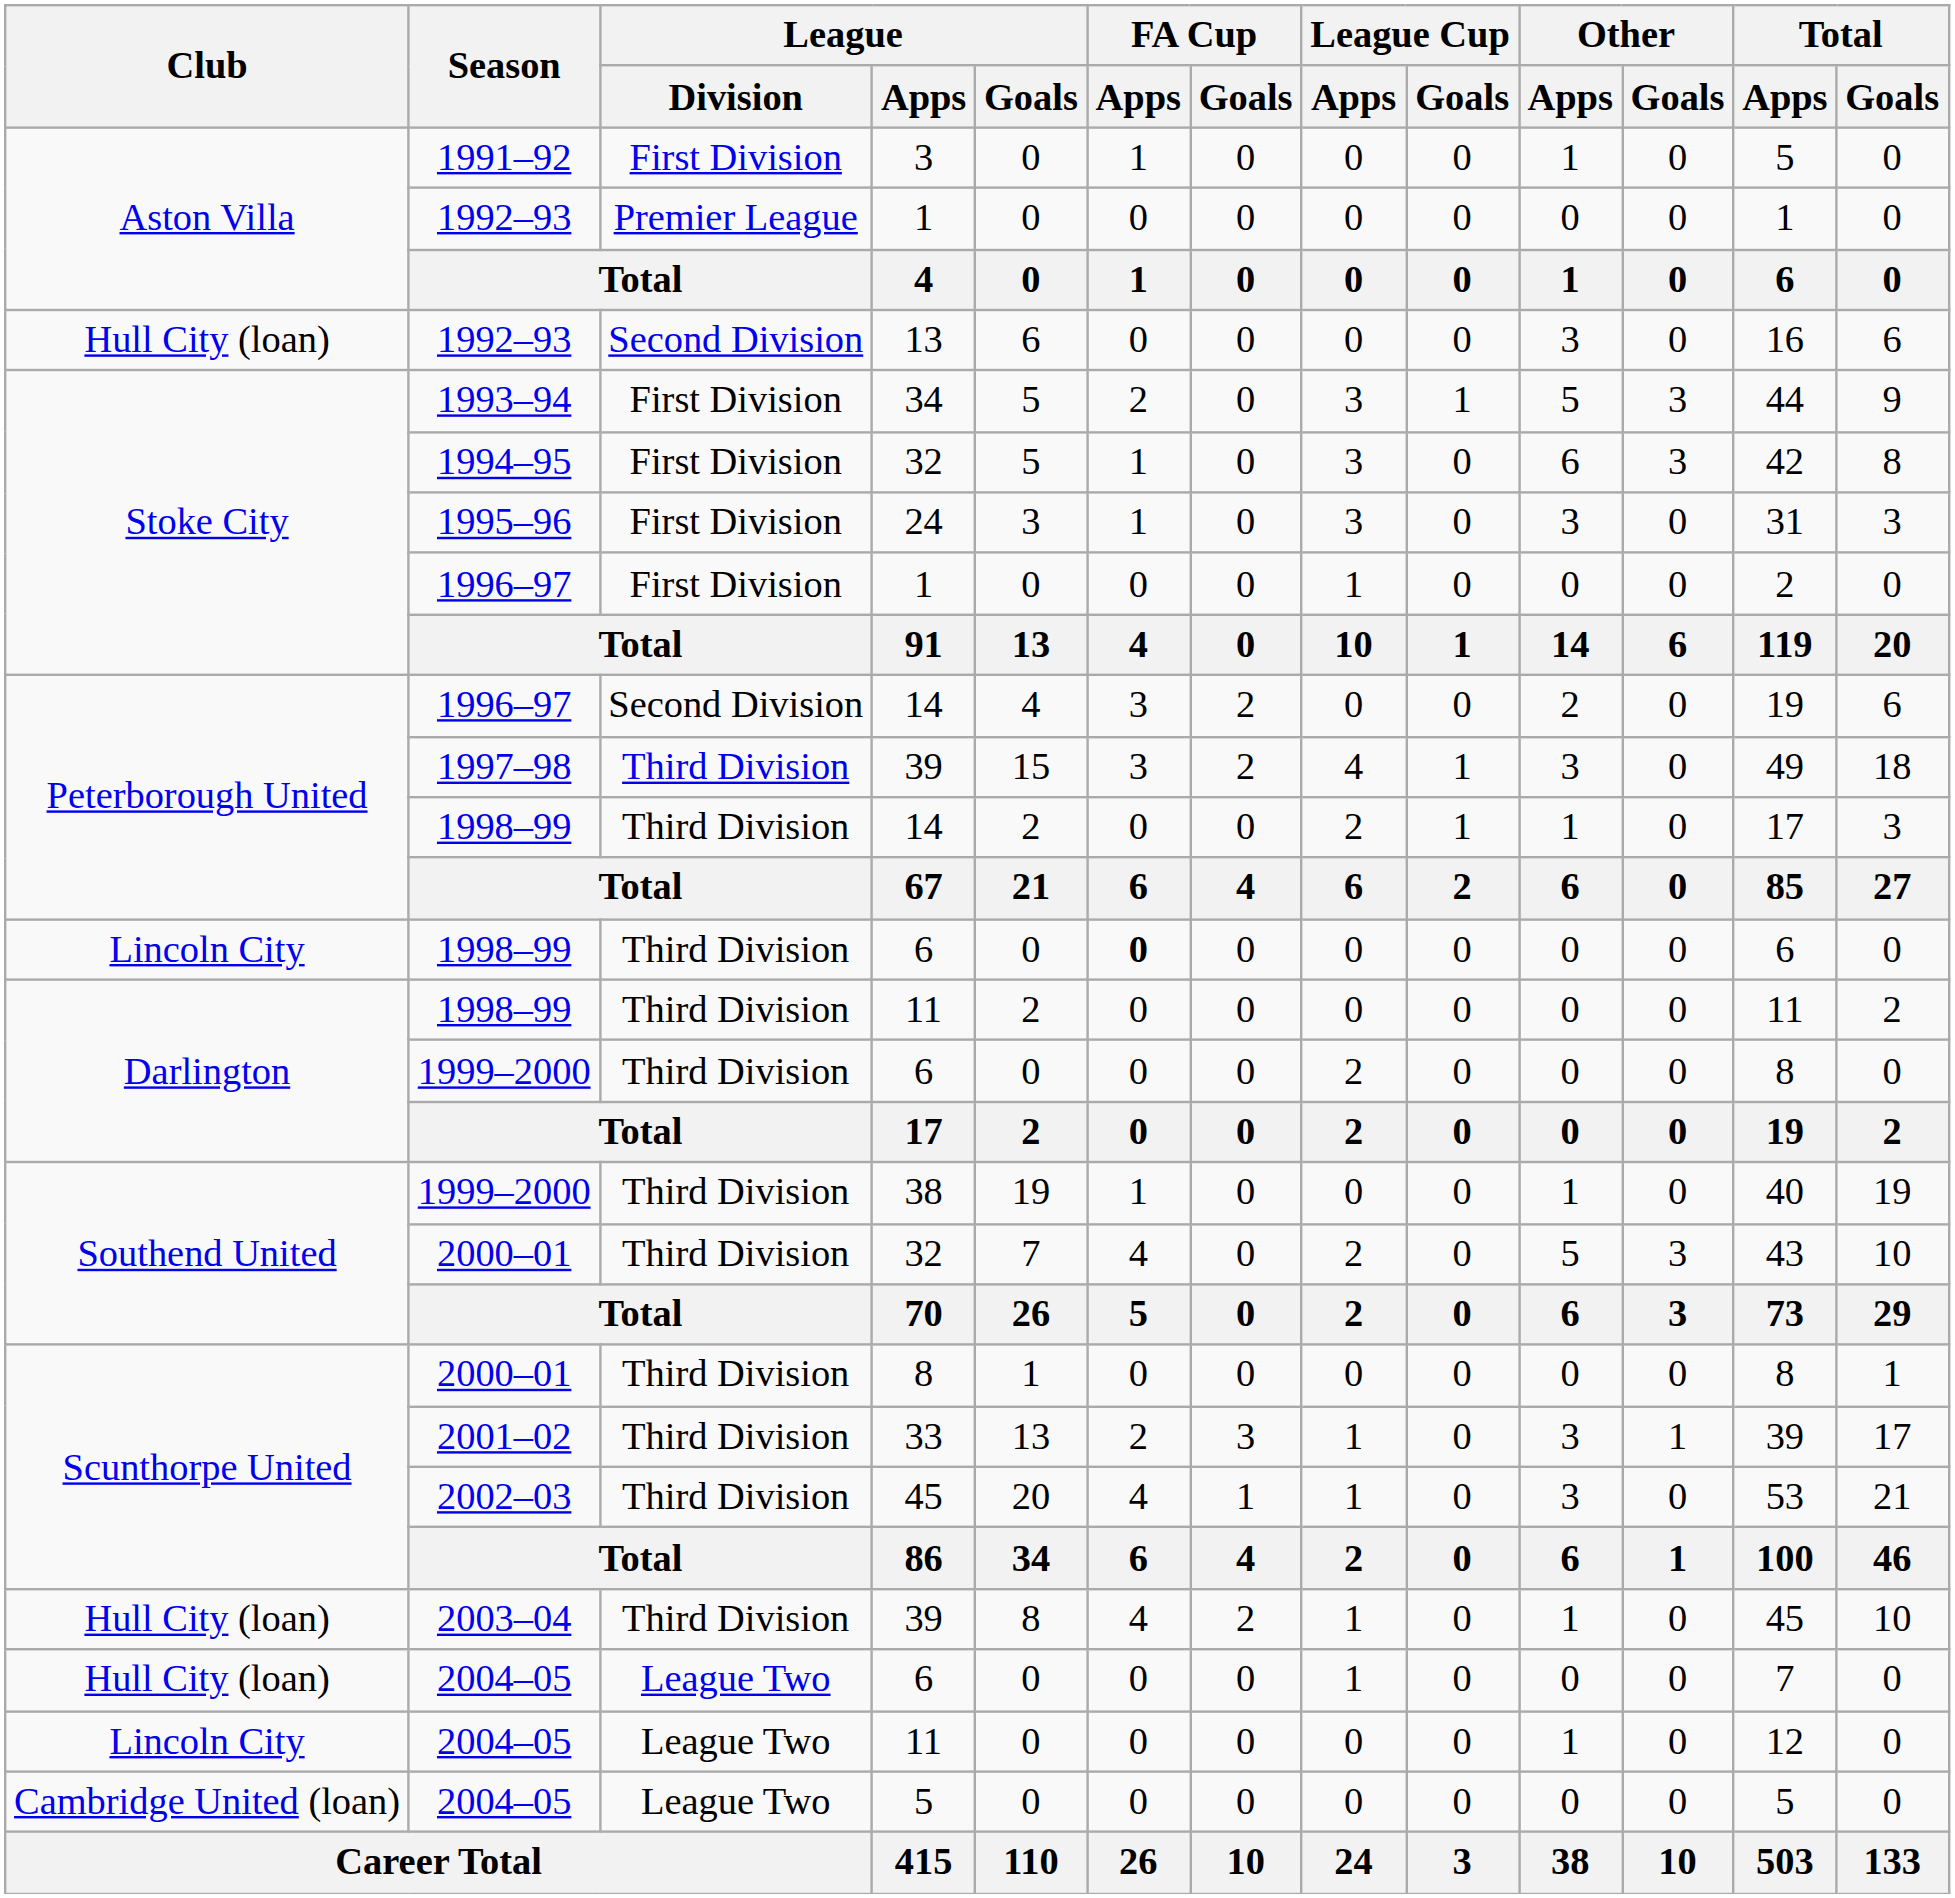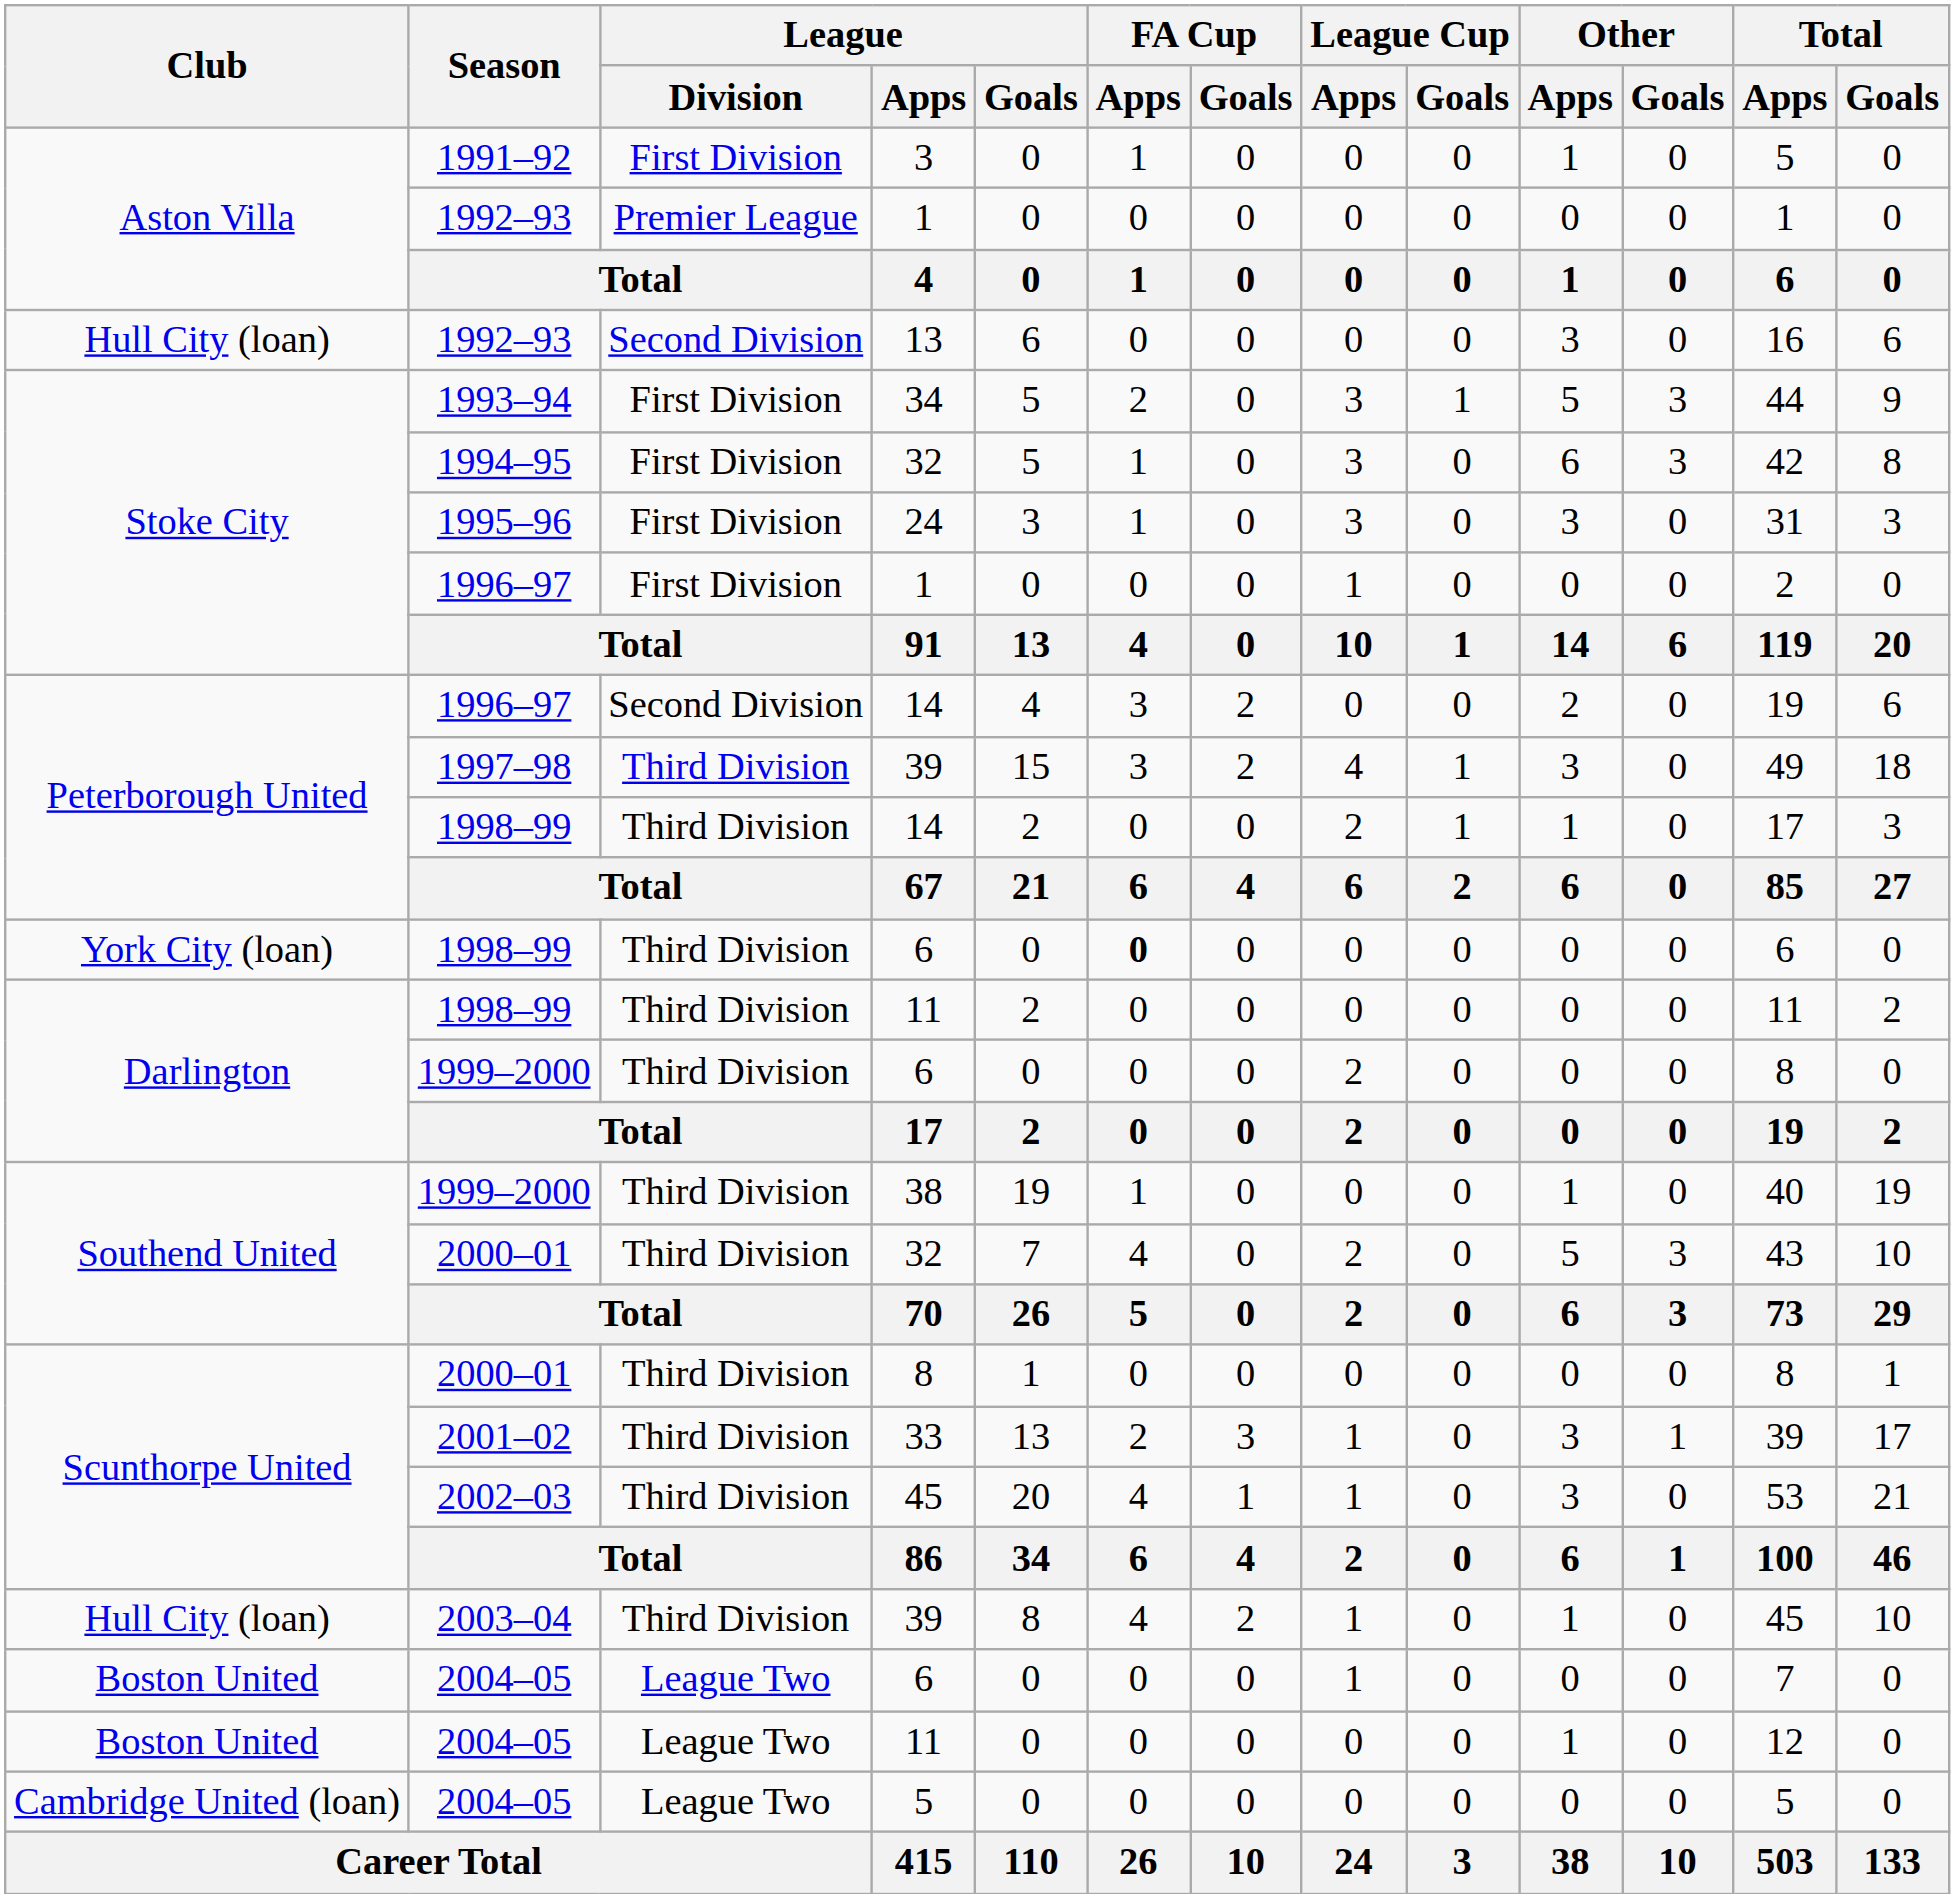1998–99 / 6 | Club: Lincoln City -> York City (loan)
2004–05 / 6 | Club: Hull City (loan) -> Boston United
2004–05 / 11 | Club: Lincoln City -> Boston United
